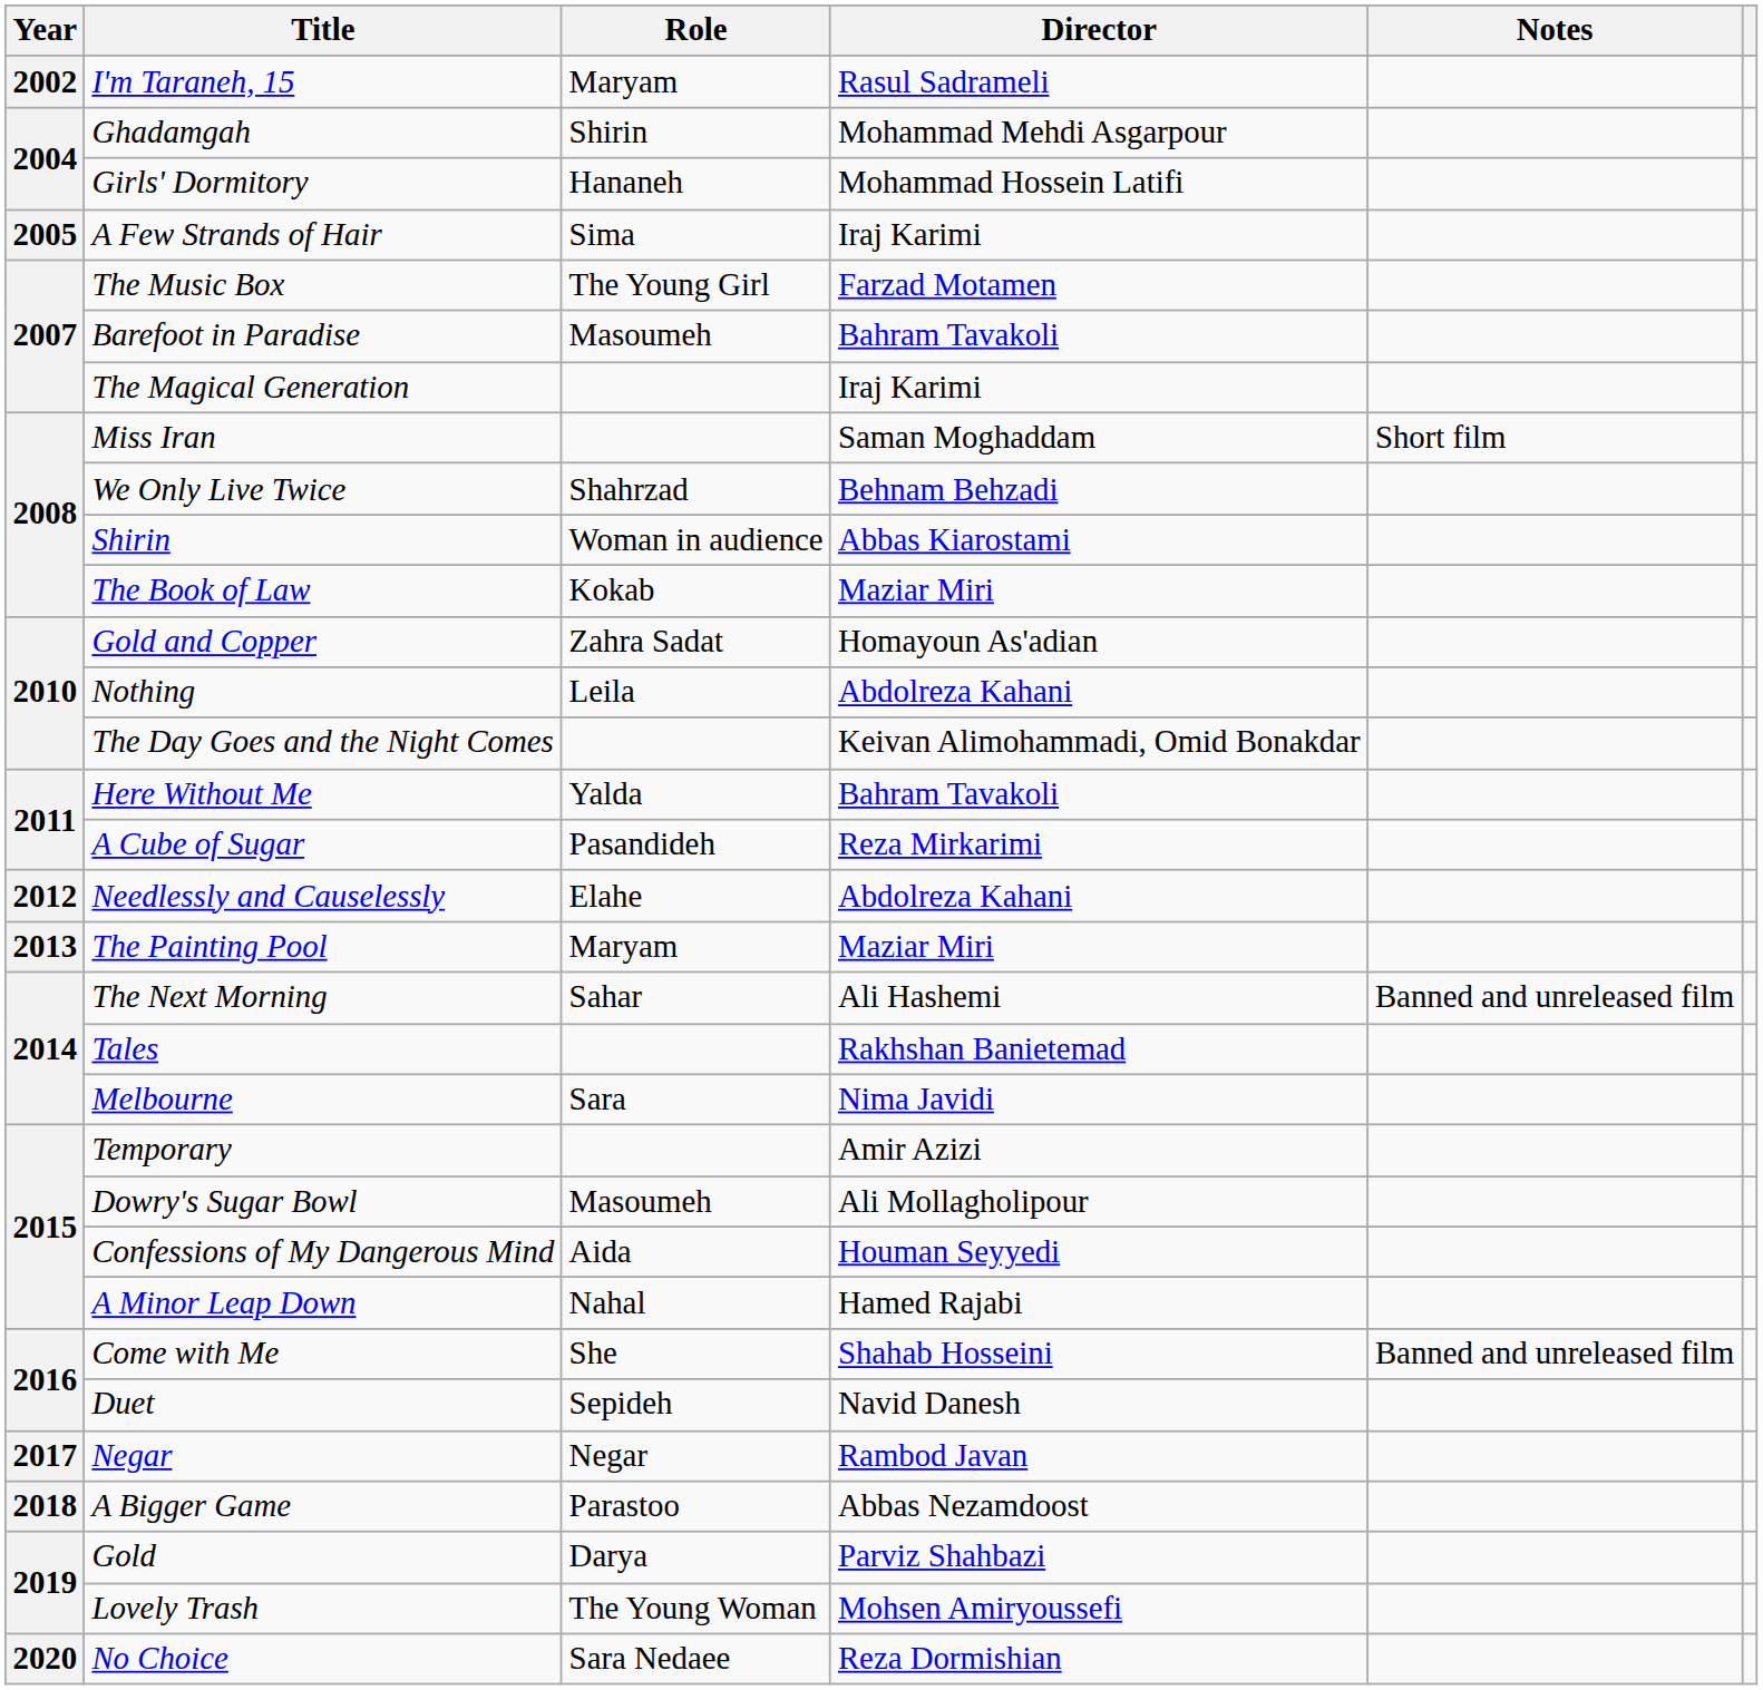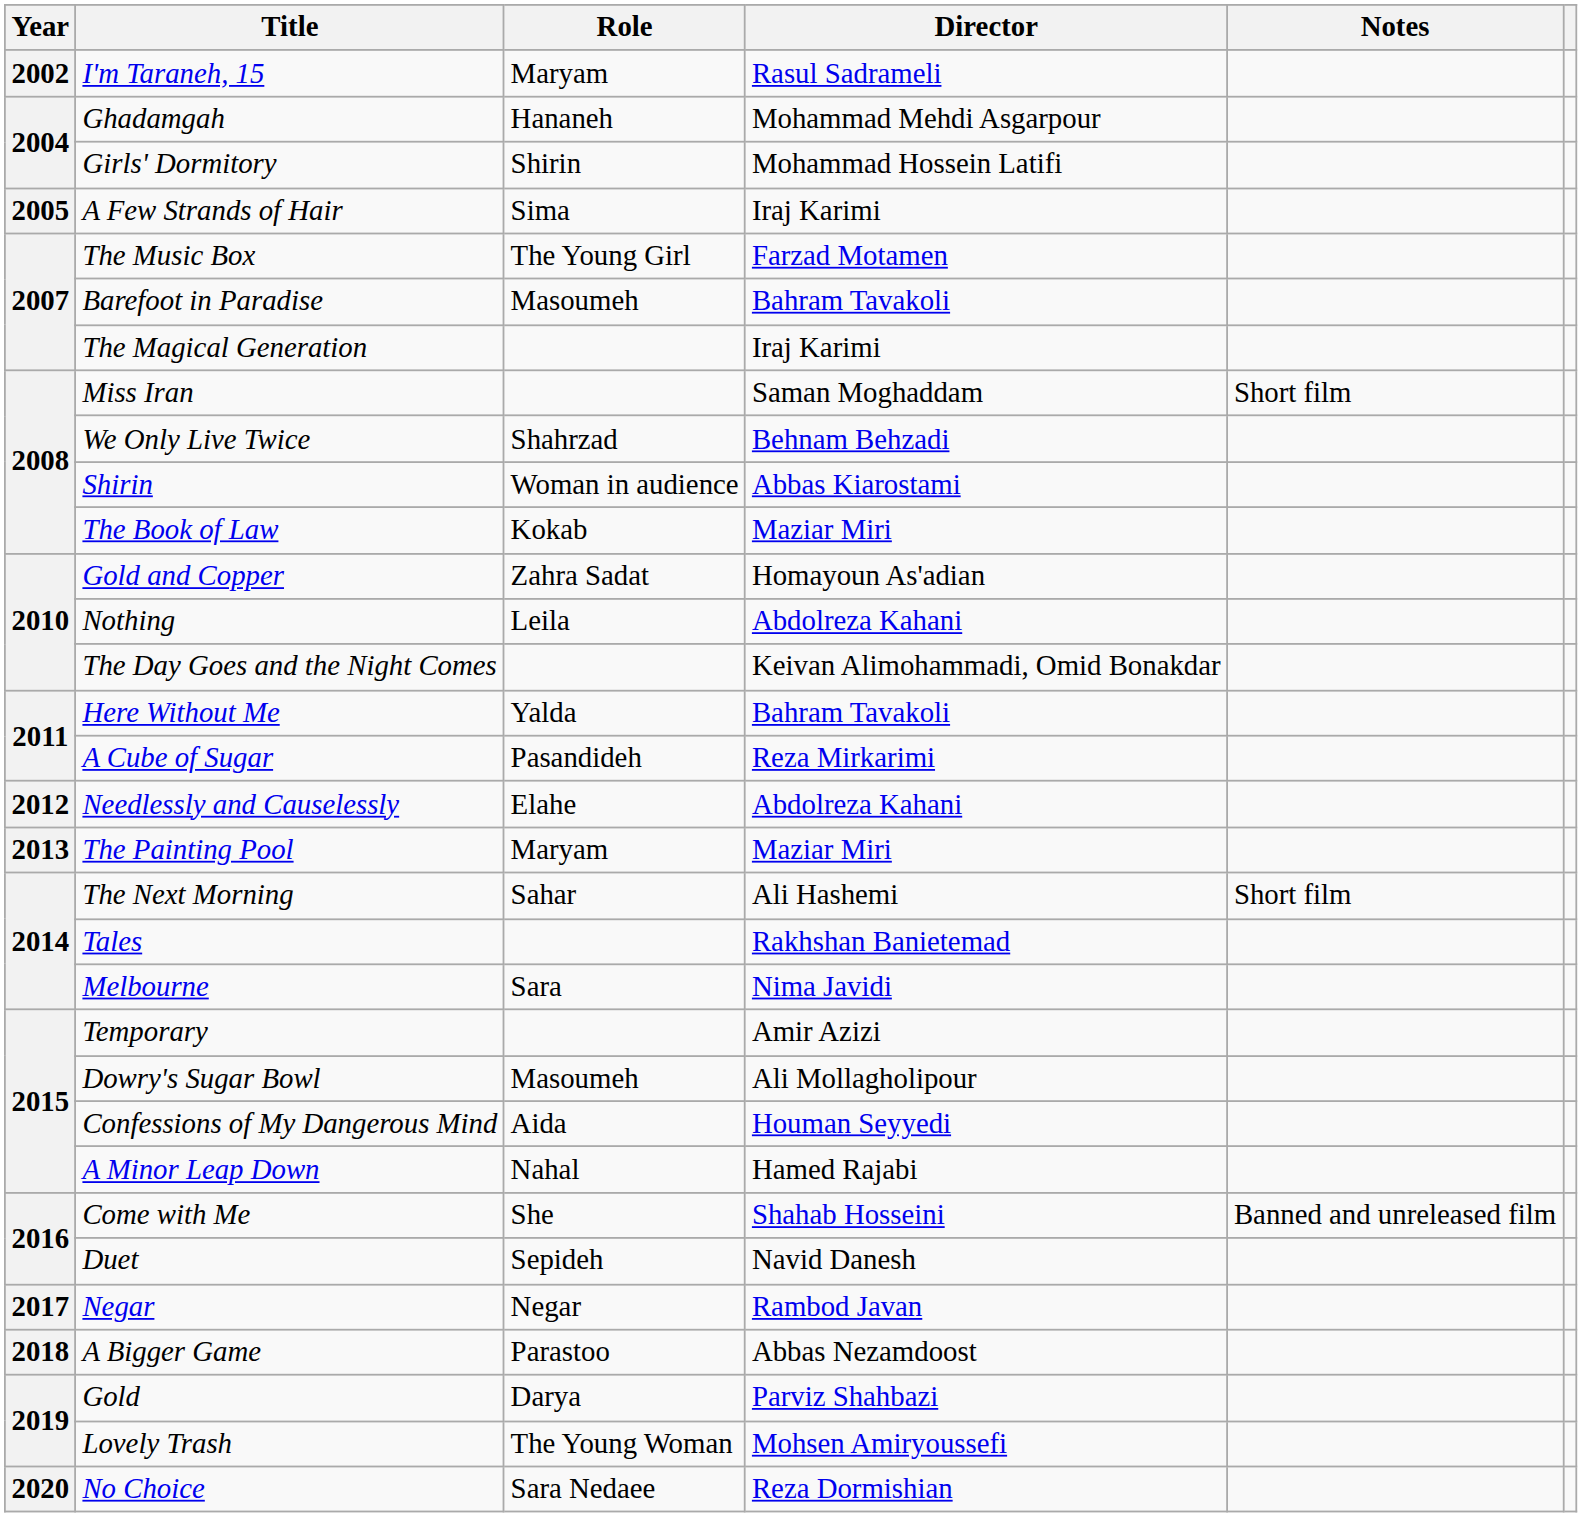Ghadamgah | Role: Shirin -> Hananeh
Girls' Dormitory | Role: Hananeh -> Shirin
The Next Morning | Notes: Banned and unreleased film -> Short film
